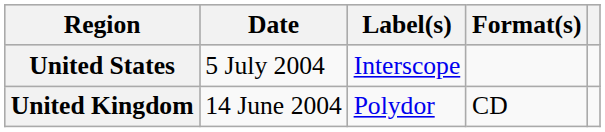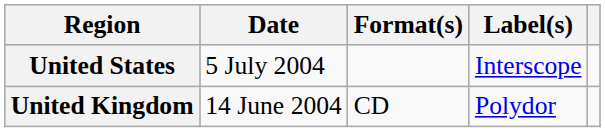columns swapped: Format(s) <-> Label(s)
